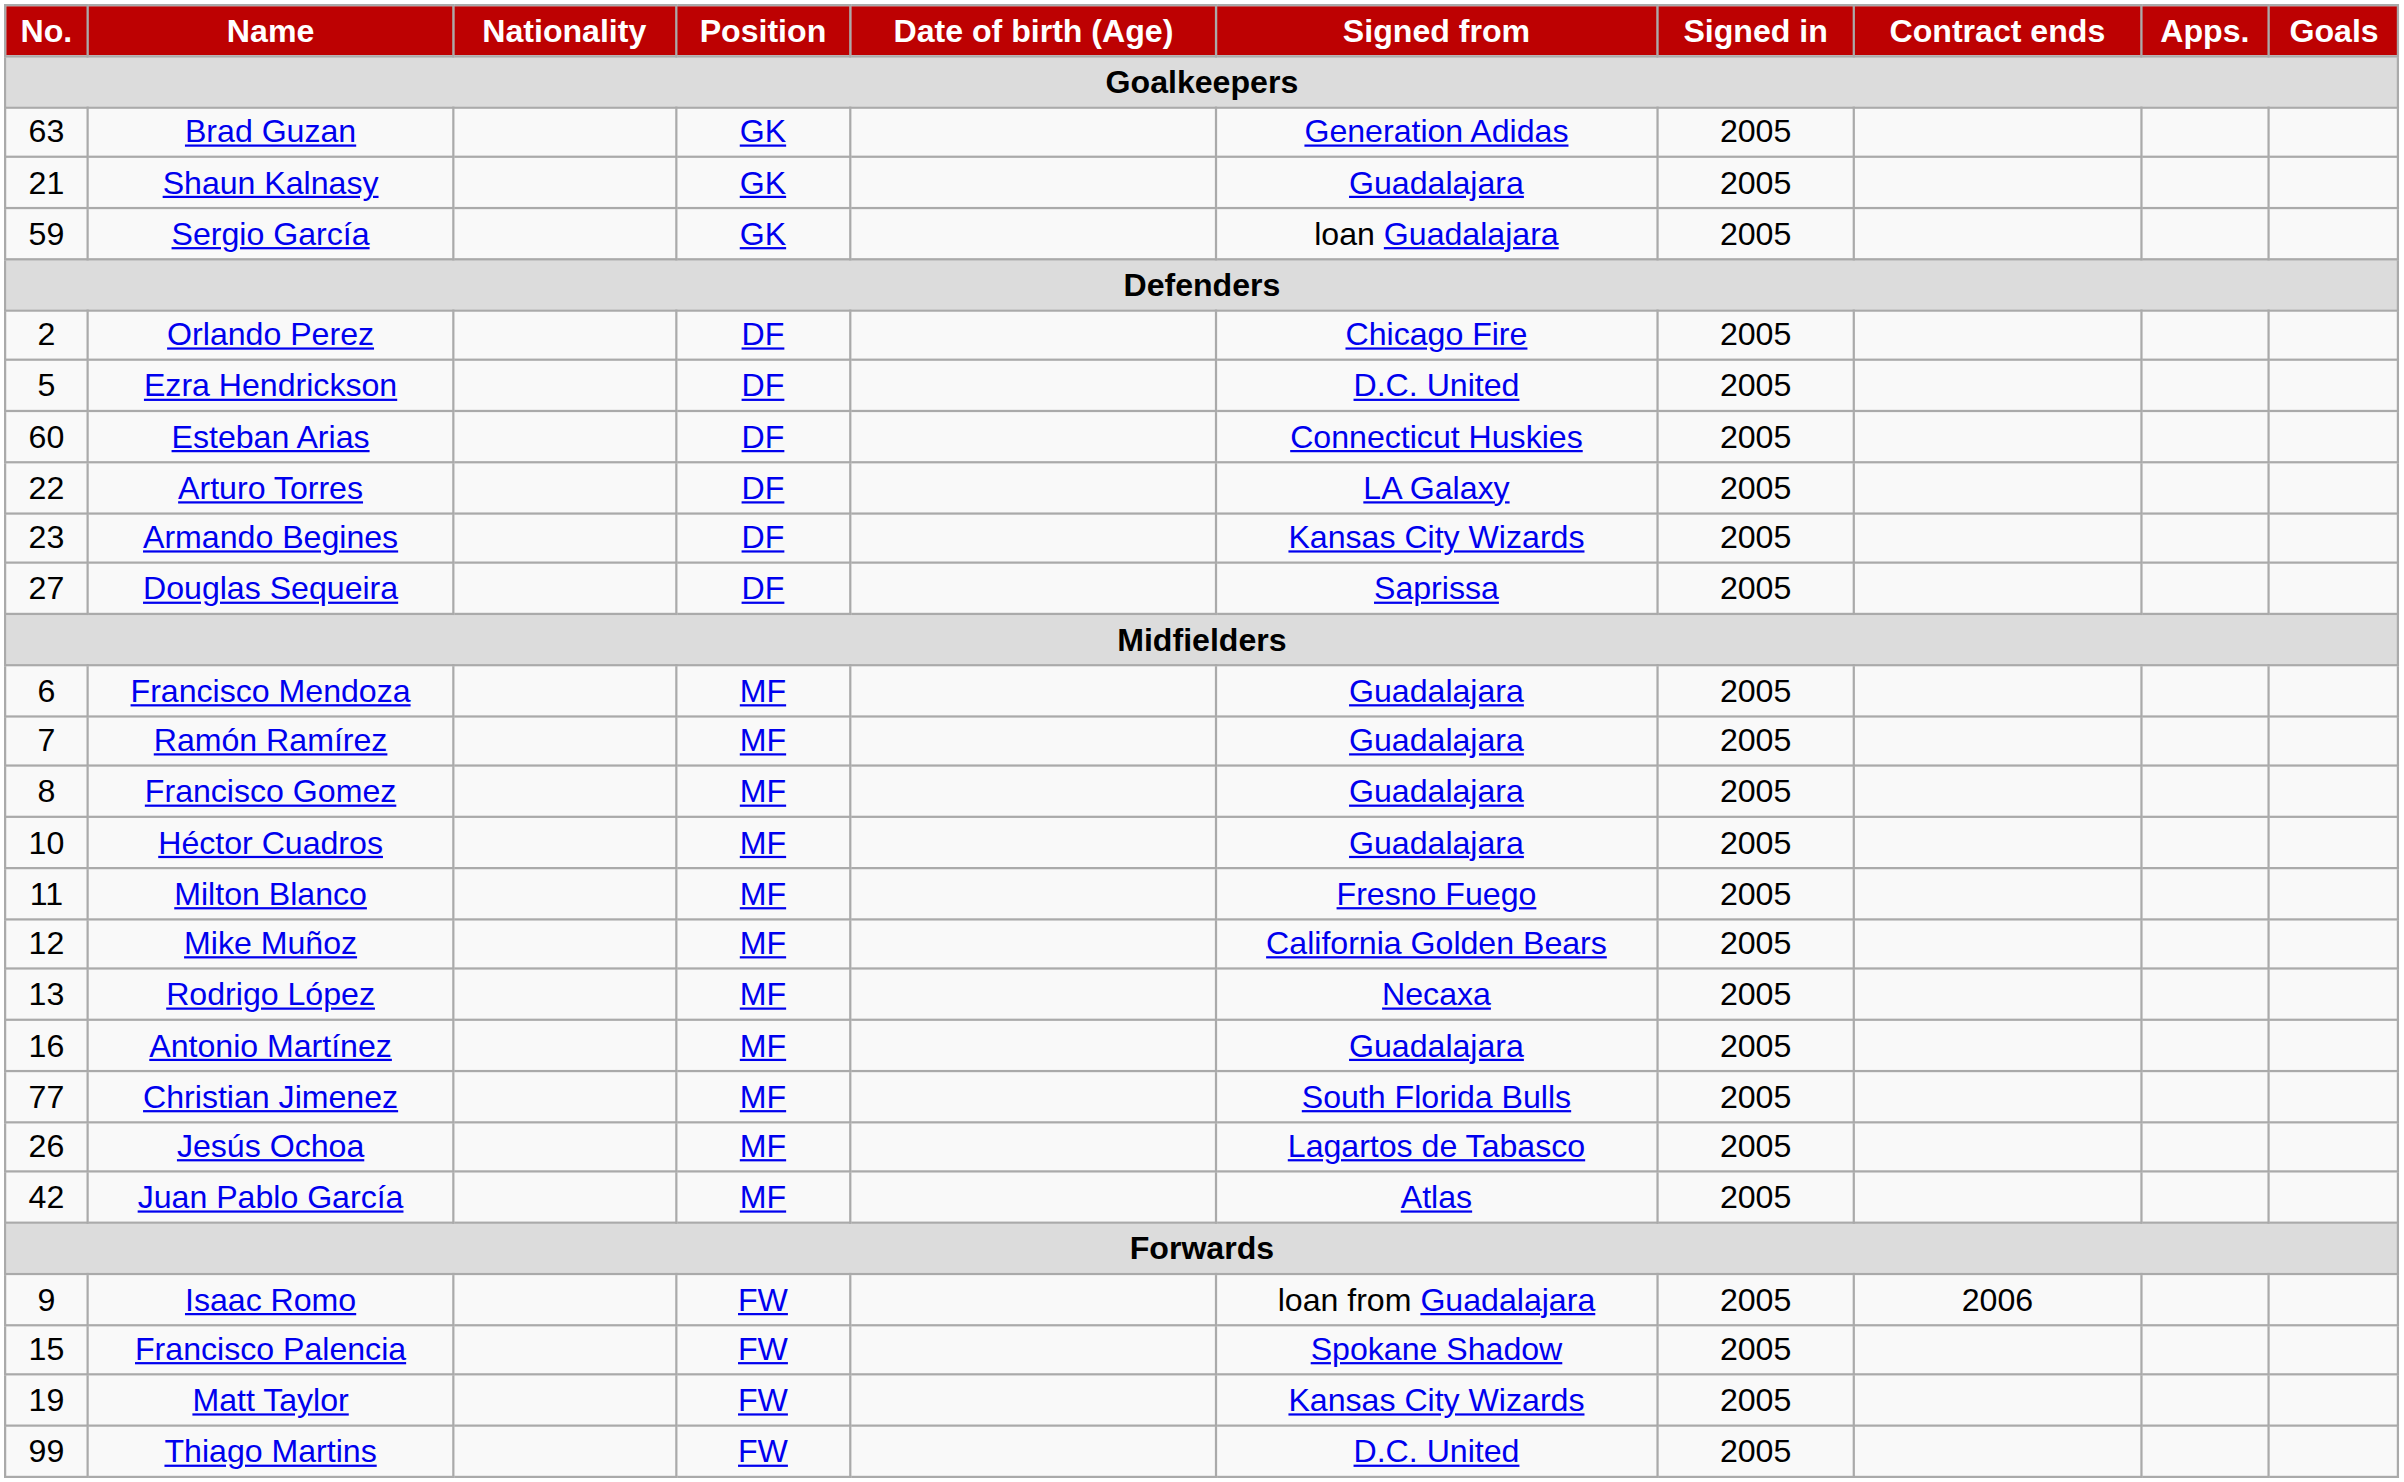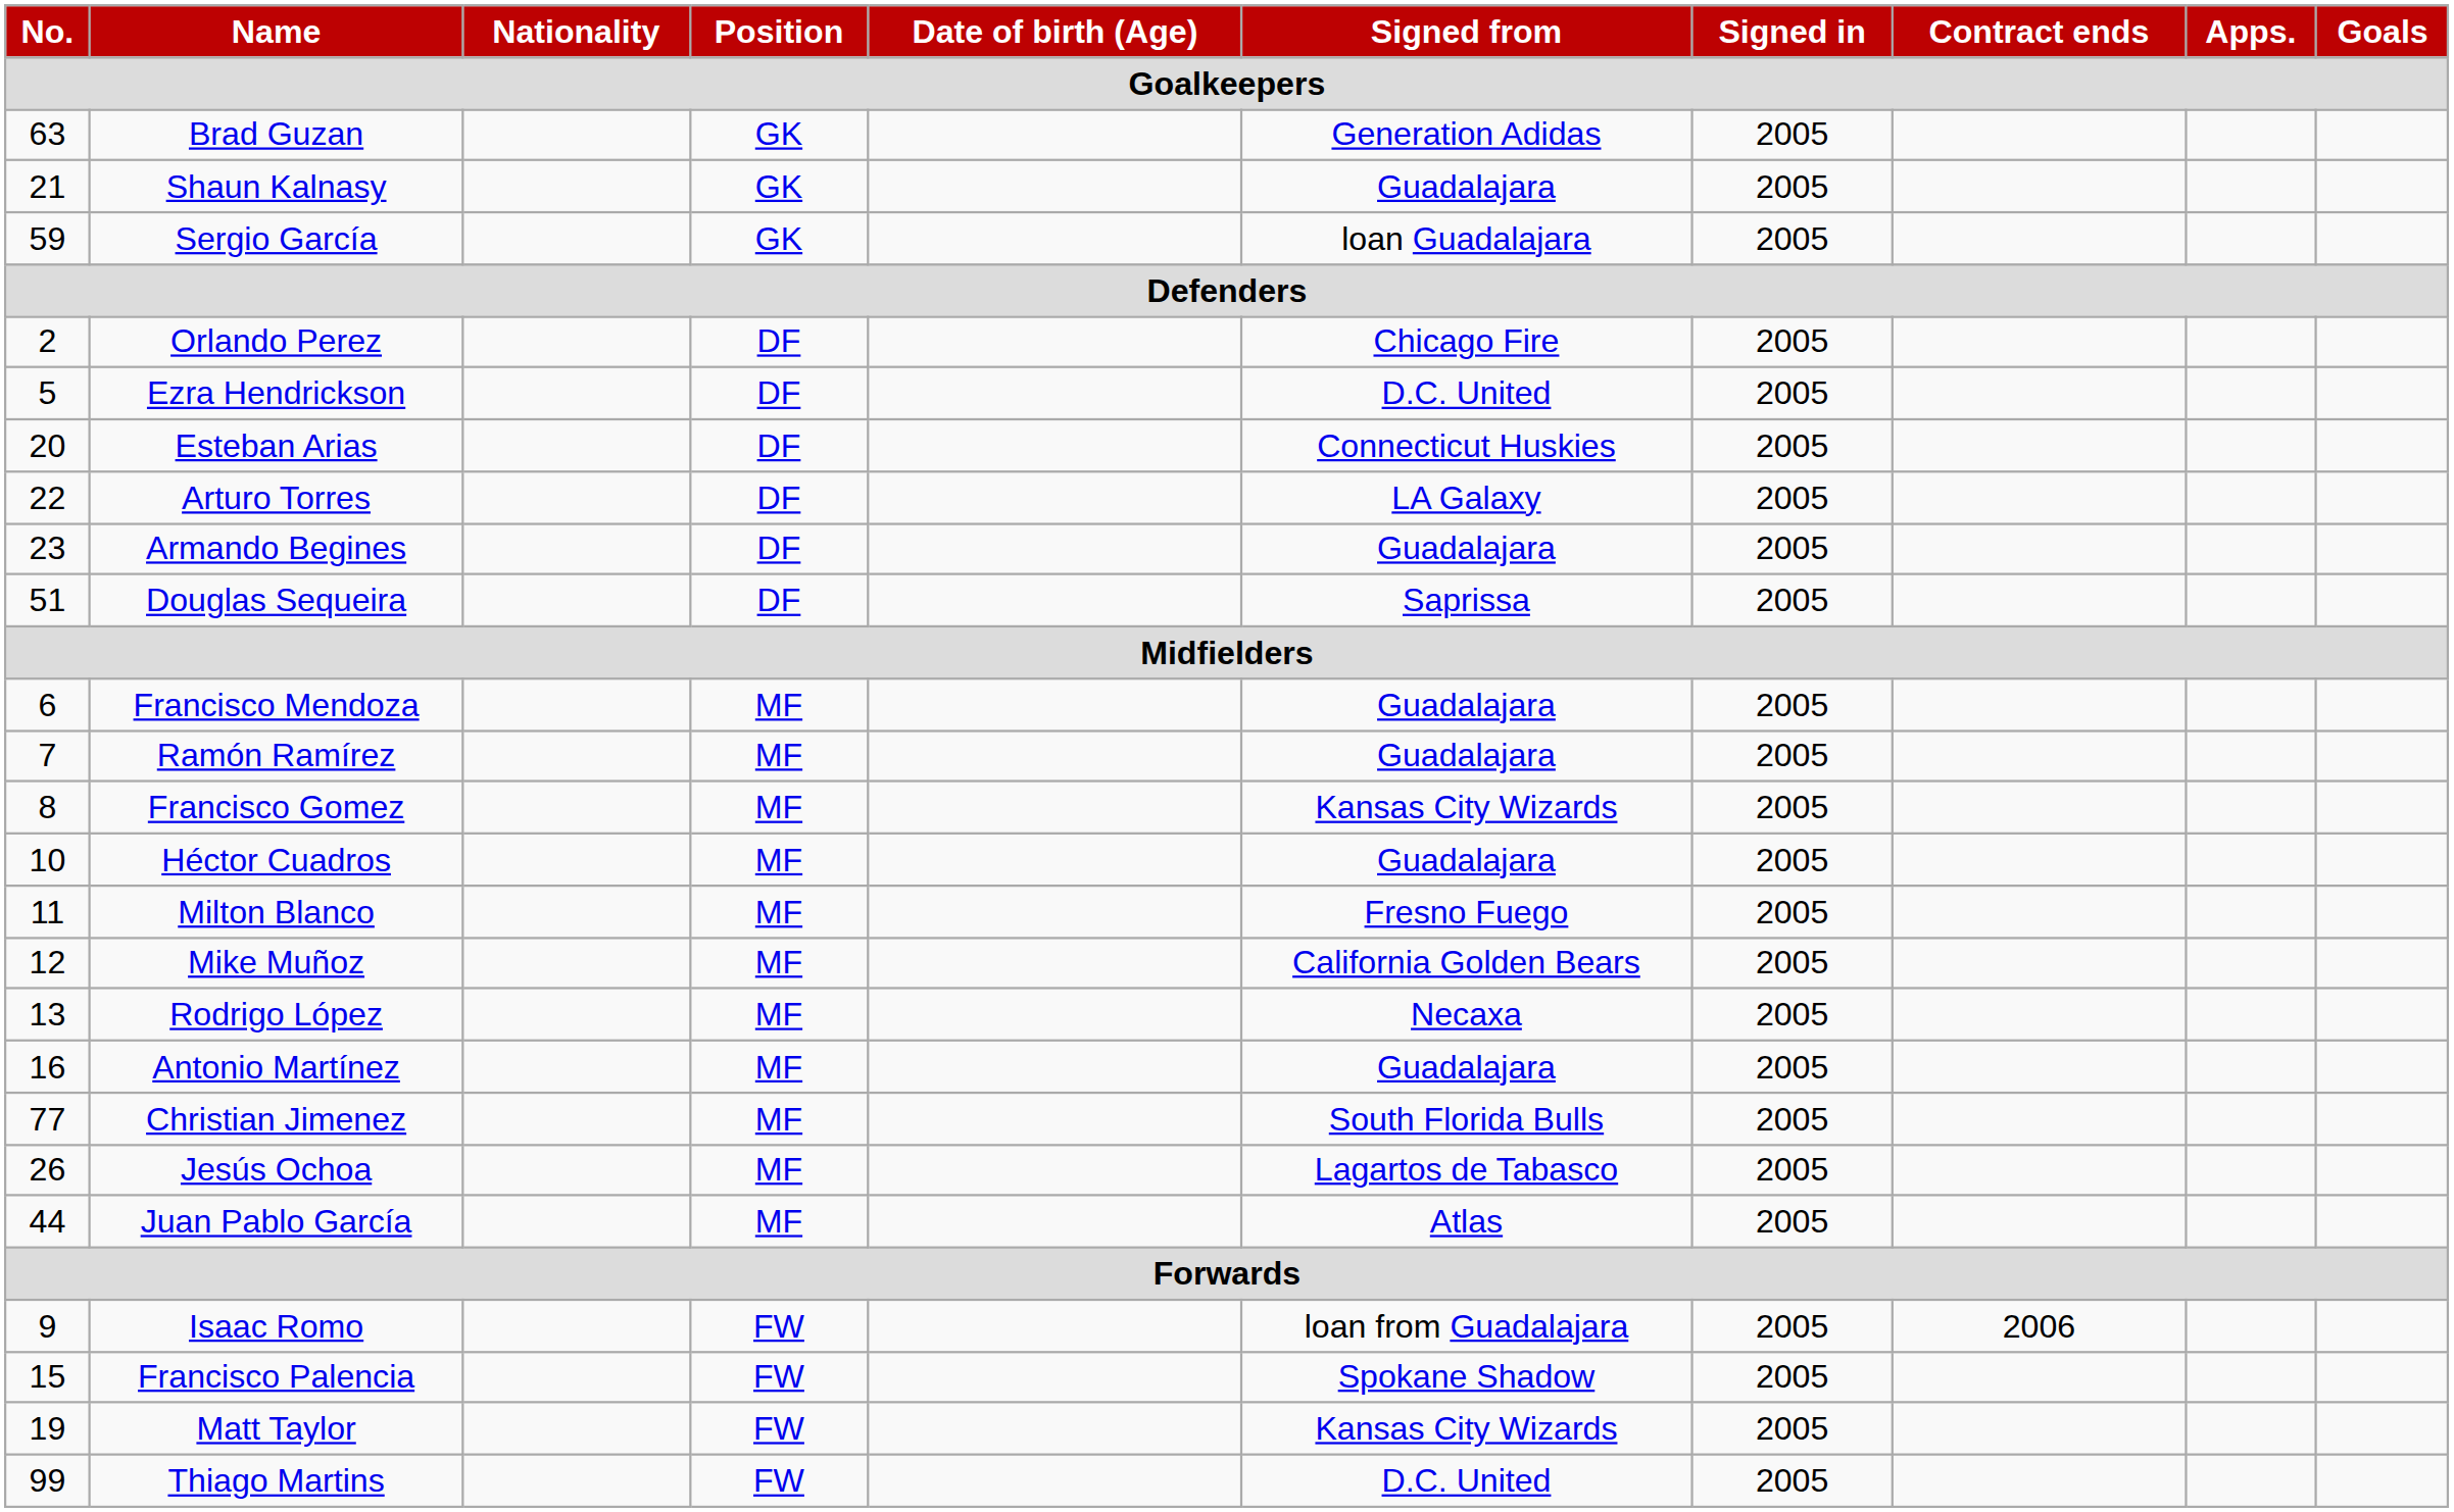Esteban Arias | No.: 60 -> 20
Armando Begines | Signed from: Kansas City Wizards -> Guadalajara
Douglas Sequeira | No.: 27 -> 51
Francisco Gomez | Signed from: Guadalajara -> Kansas City Wizards
Juan Pablo García | No.: 42 -> 44
